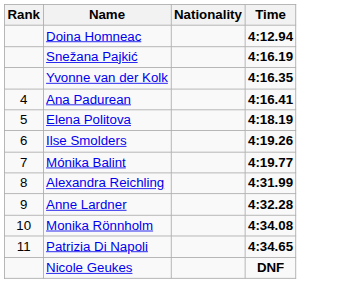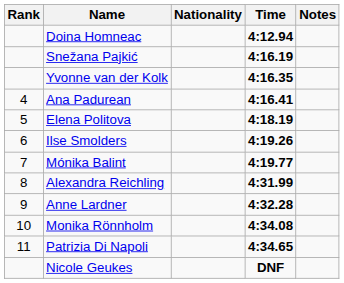+ column: Notes
